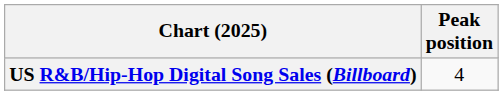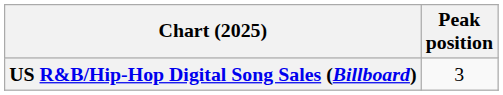US R&B/Hip-Hop Digital Song Sales (Billboard) | Peak position: 4 -> 3
